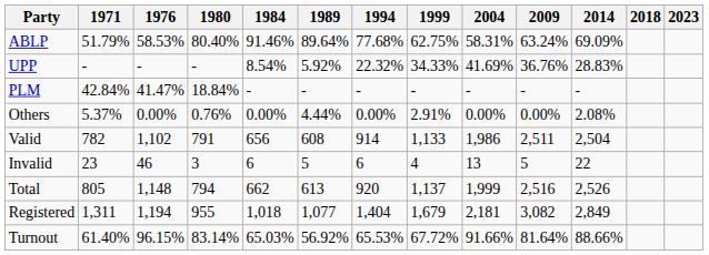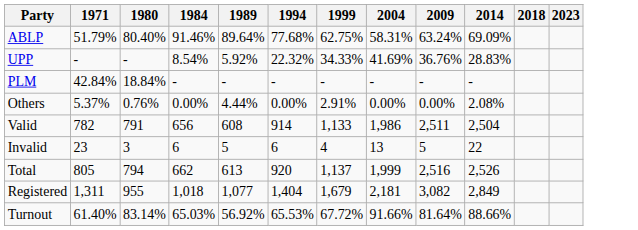- column: 1976 | 58.53% | - | 41.47% | 0.00% | 1,102 | 46 | 1,148 | 1,194 | 96.15%
